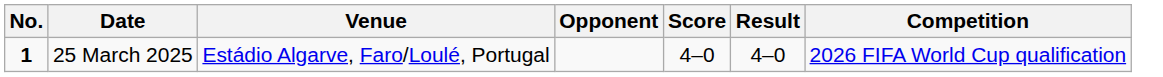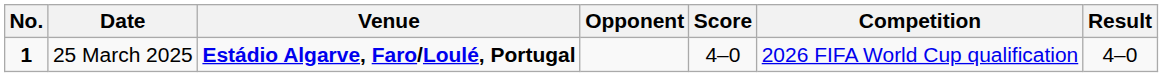columns swapped: Result <-> Competition
25 March 2025 | Venue: normal -> bold
